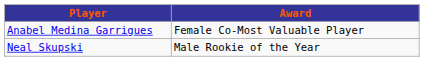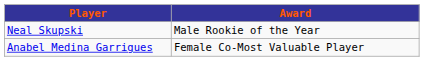rows swapped: Anabel Medina Garrigues <-> Neal Skupski
